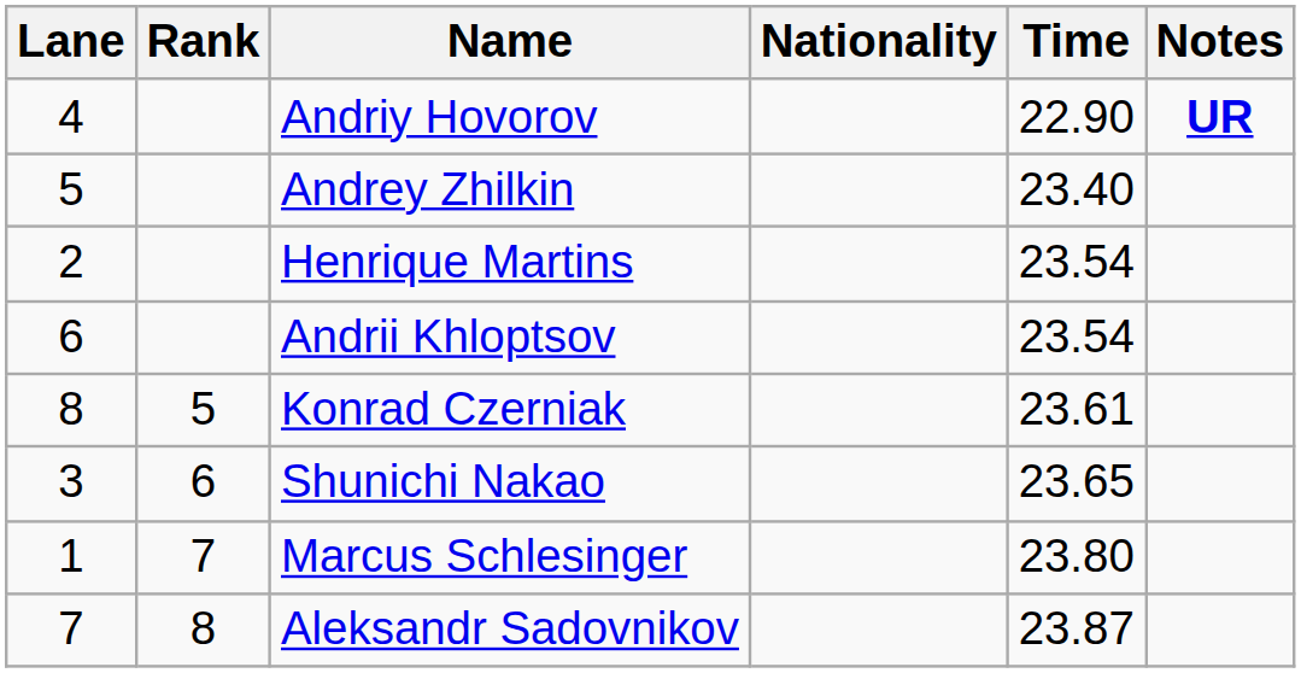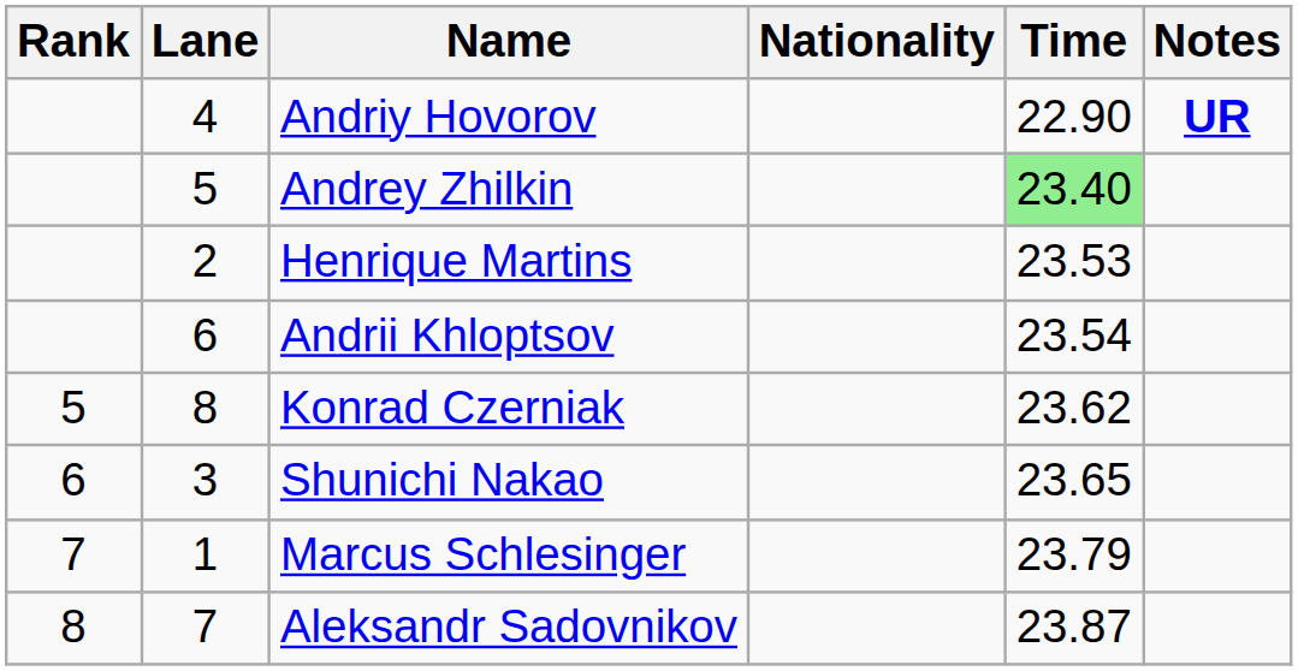columns swapped: Rank <-> Lane
Andrey Zhilkin | Time: no background -> lightgreen background
Henrique Martins | Time: 23.54 -> 23.53
Konrad Czerniak | Time: 23.61 -> 23.62
Marcus Schlesinger | Time: 23.80 -> 23.79
